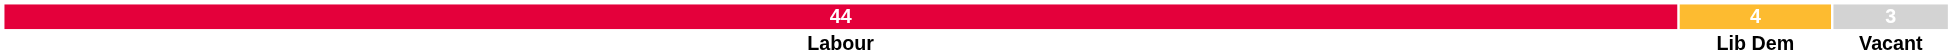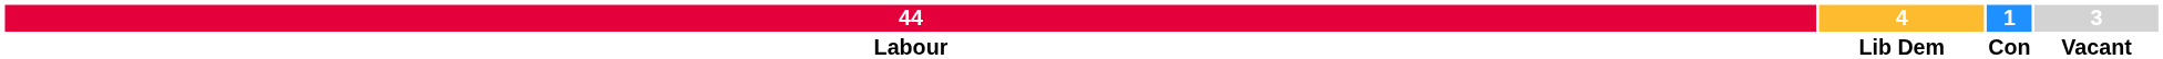+ column: 1 | Con
